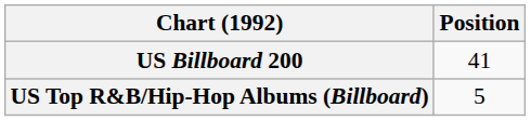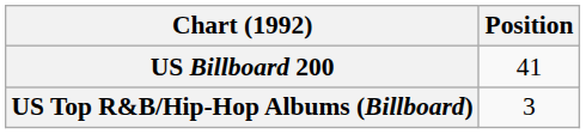US Top R&B/Hip-Hop Albums (Billboard) | Position: 5 -> 3
